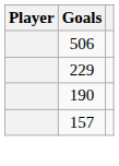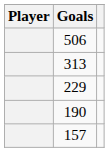+ row: 313
